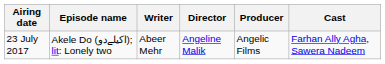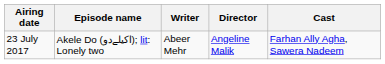- column: Producer | Angelic Films
